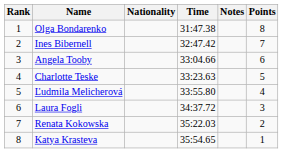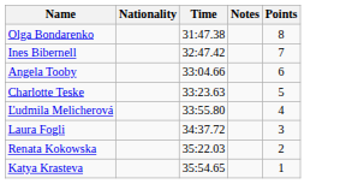- column: Rank | 1 | 2 | 3 | 4 | 5 | 6 | 7 | 8
